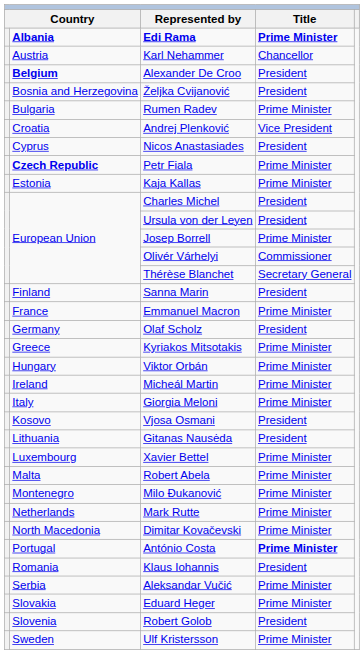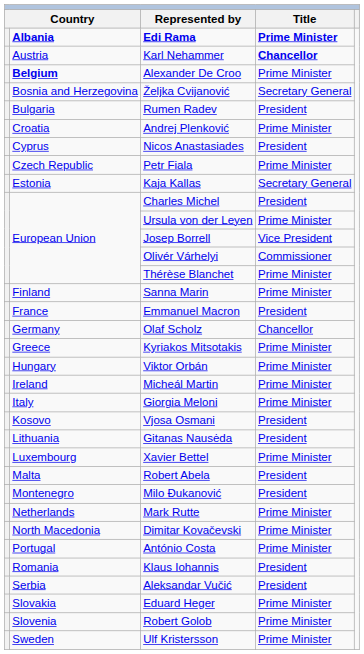Karl Nehammer | Title: normal -> bold
Alexander De Croo | Title: President -> Prime Minister
Željka Cvijanović | Title: President -> Secretary General
Rumen Radev | Title: Prime Minister -> President
Andrej Plenković | Title: Vice President -> Prime Minister
Petr Fiala | column 2: bold -> normal
Kaja Kallas | Title: Prime Minister -> Secretary General
Ursula von der Leyen | Title: President -> Prime Minister
Josep Borrell | Title: Prime Minister -> Vice President
Thérèse Blanchet | Title: Secretary General -> Prime Minister
Sanna Marin | Title: President -> Prime Minister
Emmanuel Macron | Title: Prime Minister -> President
Olaf Scholz | Title: President -> Chancellor
Robert Abela | Title: Prime Minister -> President
Milo Đukanović | Title: Prime Minister -> President
António Costa | Title: bold -> normal
Aleksandar Vučić | Title: Prime Minister -> President
Robert Golob | Title: President -> Prime Minister
